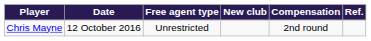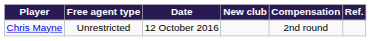columns swapped: Date <-> Free agent type
